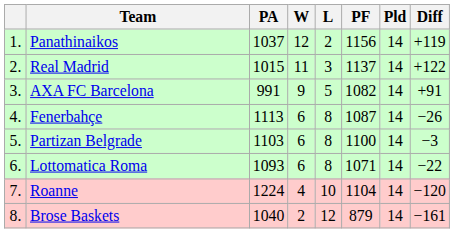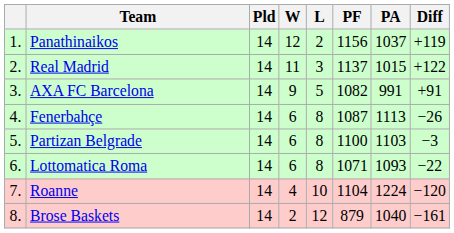columns swapped: Pld <-> PA
